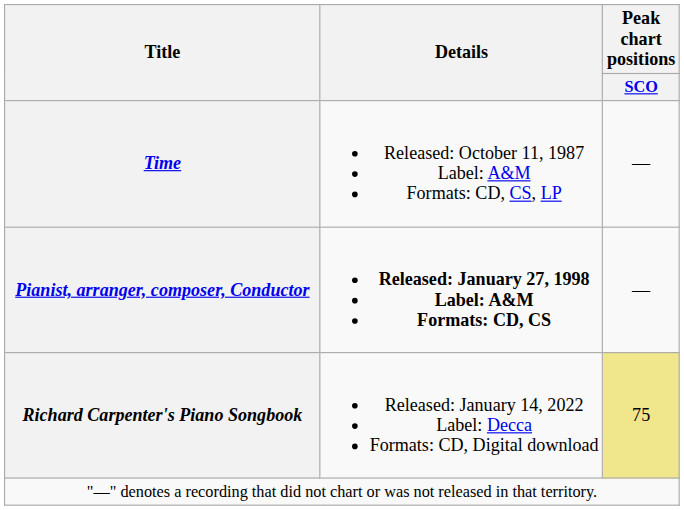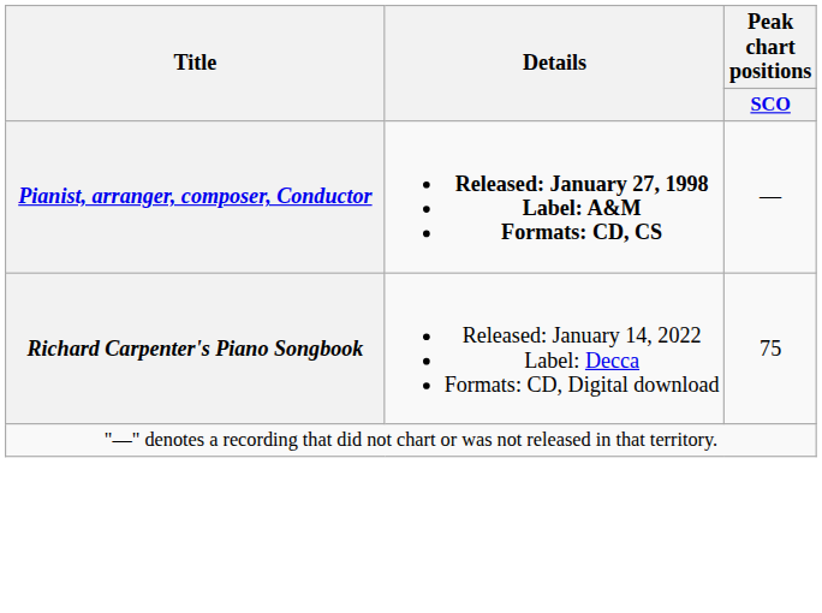- row: Time | Released: October 11, 1987 Label: A&M Formats: CD, CS, LP | —
Richard Carpenter's Piano Songbook | Peak chart positions / SCO: khaki background -> no background
